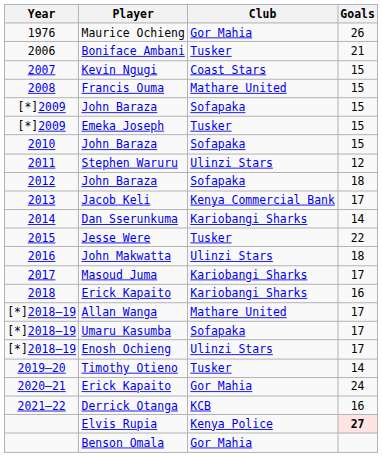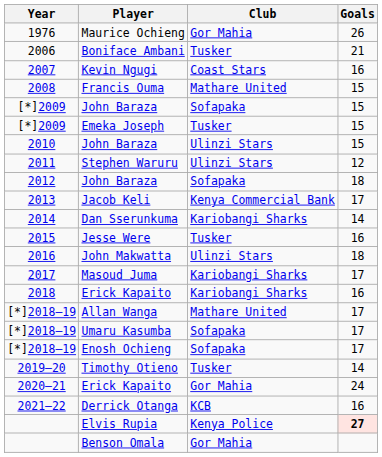Kevin Ngugi | Goals: 15 -> 16
2010 / John Baraza | Club: Sofapaka -> Ulinzi Stars
Jesse Were | Goals: 22 -> 16
Enosh Ochieng | Club: Ulinzi Stars -> Sofapaka
